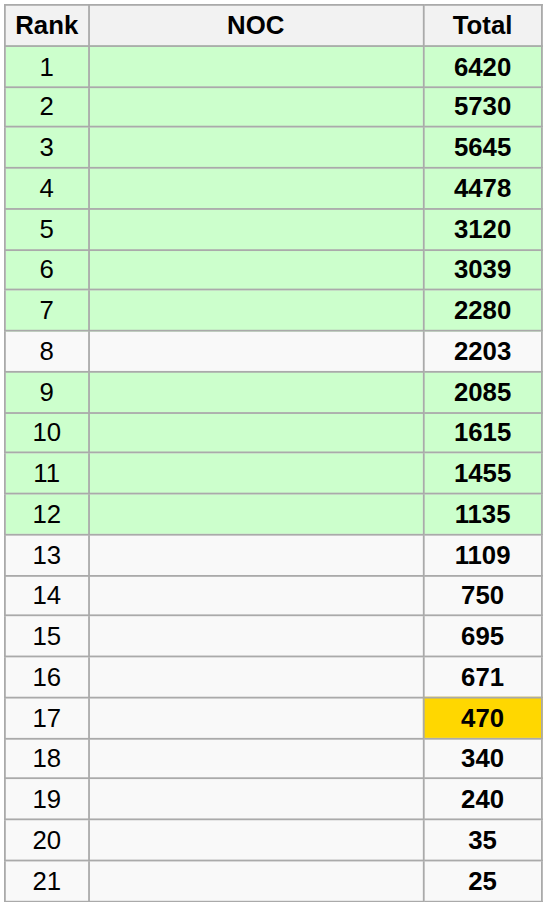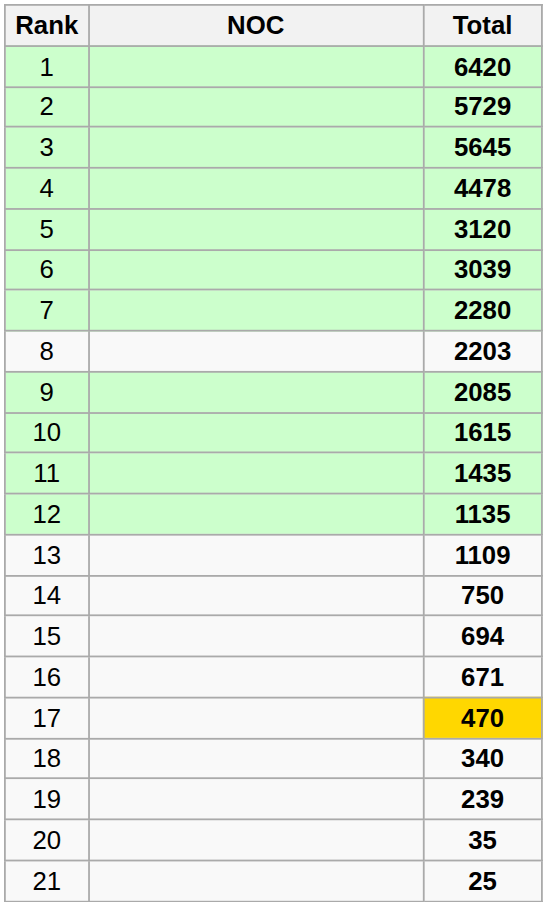2 | Total: 5730 -> 5729
11 | Total: 1455 -> 1435
15 | Total: 695 -> 694
19 | Total: 240 -> 239
